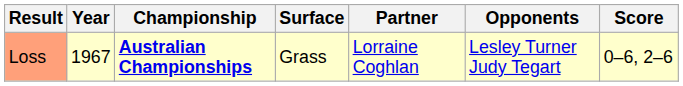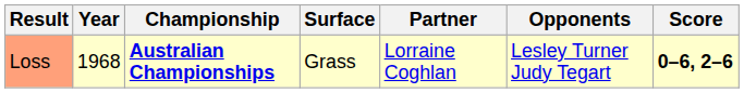Loss | Year: 1967 -> 1968
Loss | Score: normal -> bold
